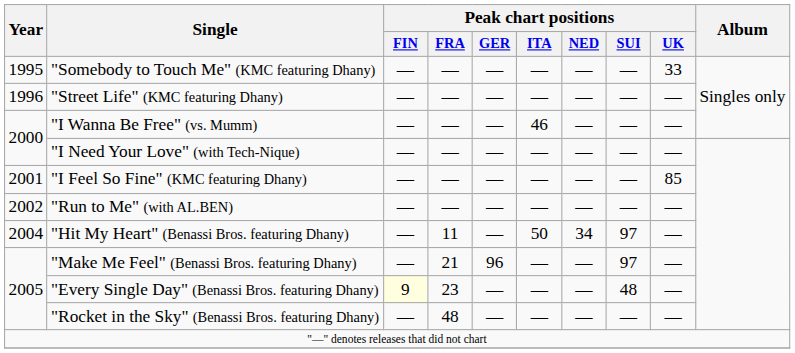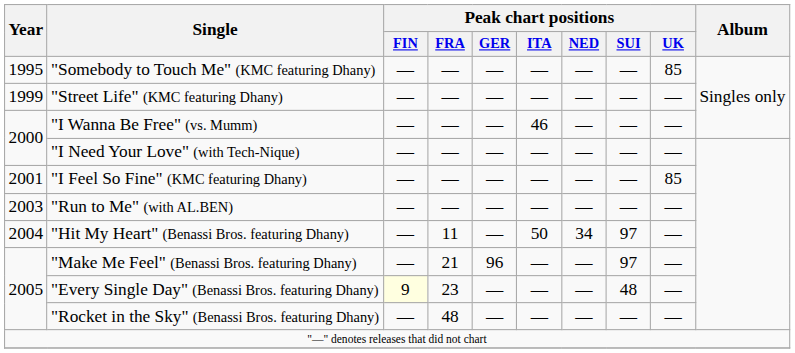"Somebody to Touch Me" (KMC featuring Dhany) | Peak chart positions / UK: 33 -> 85
"Street Life" (KMC featuring Dhany) | Year: 1996 -> 1999
"Run to Me" (with AL.BEN) | Year: 2002 -> 2003
